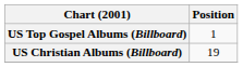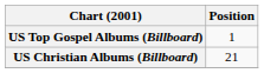US Christian Albums (Billboard) | Position: 19 -> 21
